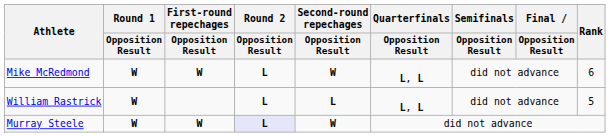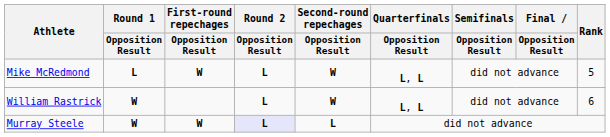Mike McRedmond | Round 1 / Opposition Result: W -> L
Mike McRedmond | Rank: 6 -> 5
William Rastrick | Second-round repechages / Opposition Result: L -> W
William Rastrick | Rank: 5 -> 6
Murray Steele | Second-round repechages / Opposition Result: W -> L
